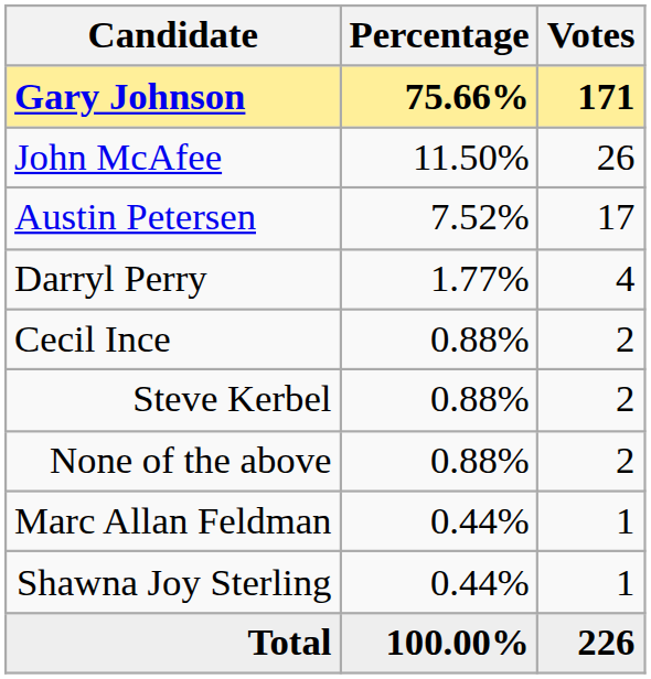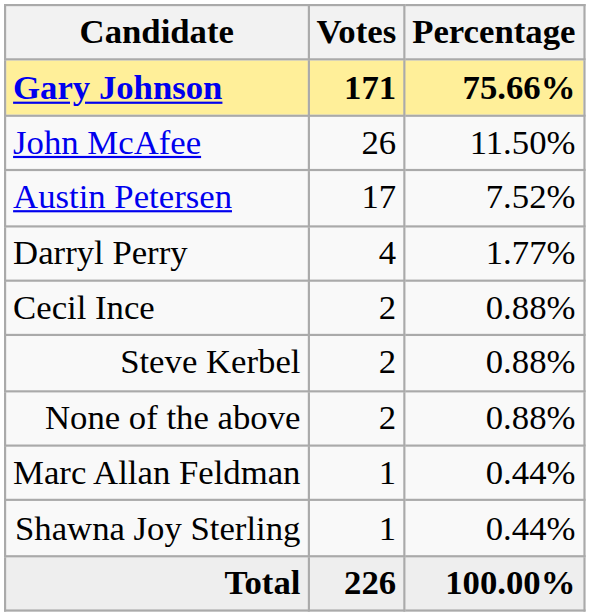columns swapped: Votes <-> Percentage
